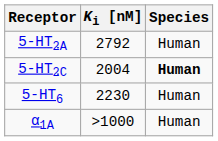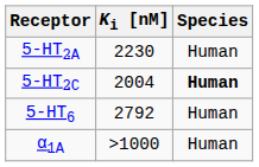5-HT2A | Ki [nM]: 2792 -> 2230
5-HT6 | Ki [nM]: 2230 -> 2792
